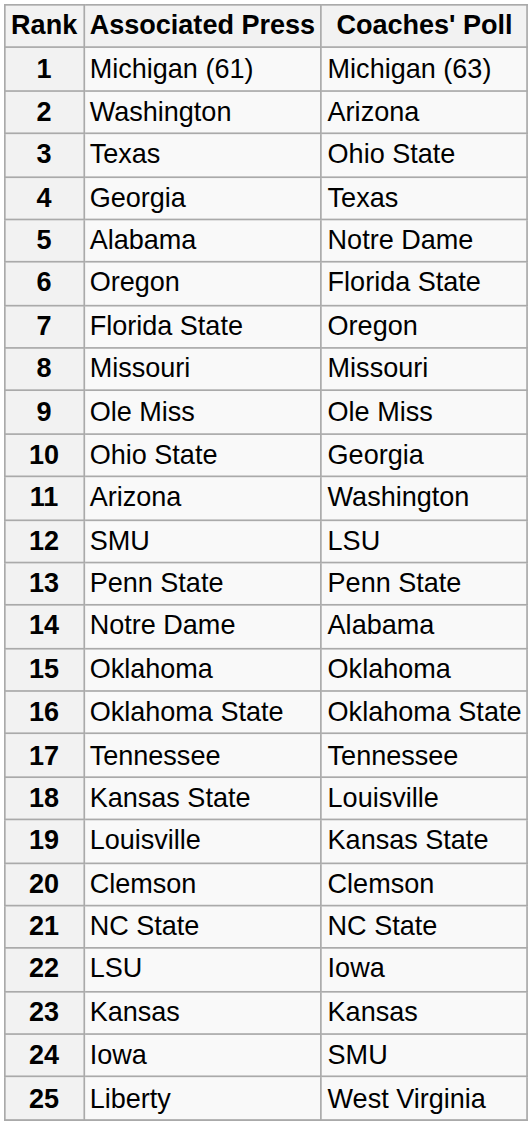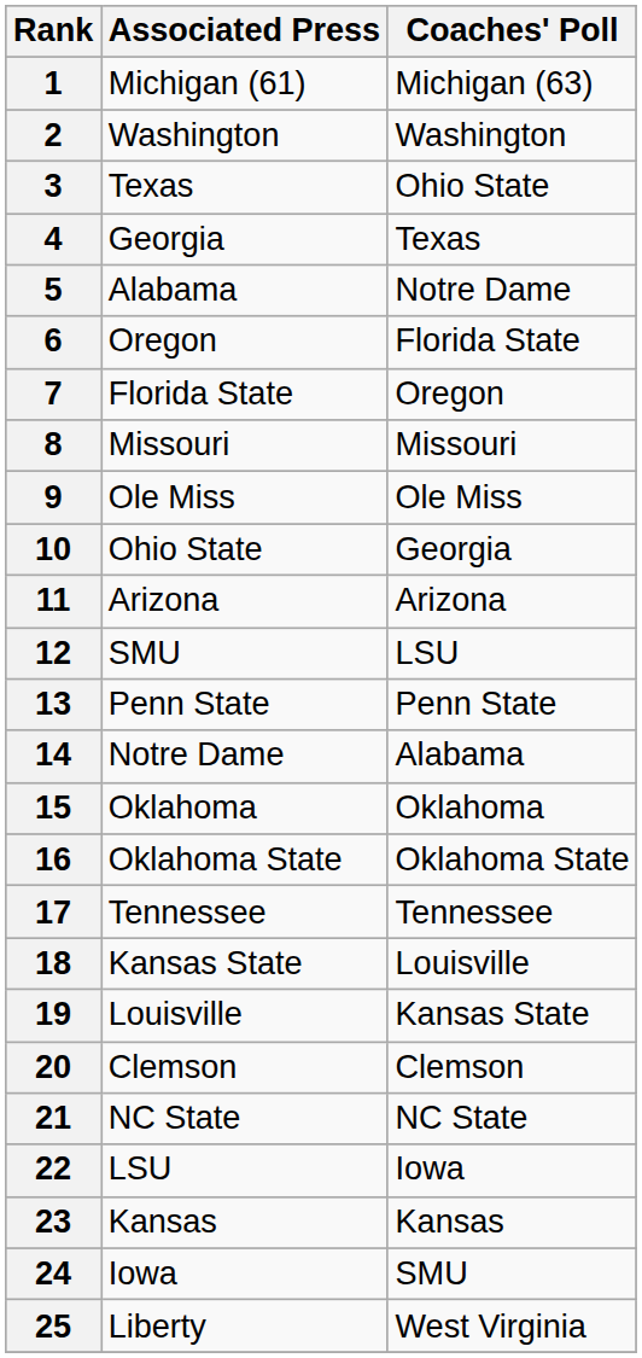2 | Coaches' Poll: Arizona -> Washington
11 | Coaches' Poll: Washington -> Arizona
